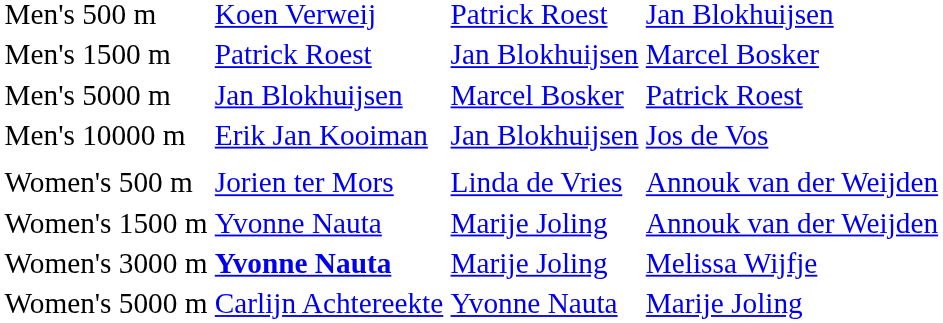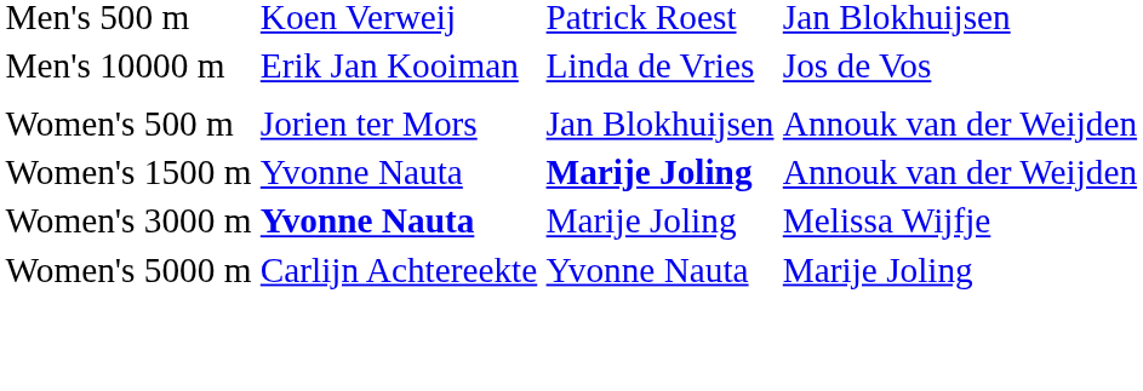- row: Men's 1500 m | Patrick Roest | Jan Blokhuijsen | Marcel Bosker
- row: Men's 5000 m | Jan Blokhuijsen | Marcel Bosker | Patrick Roest
Men's 10000 m | column 3: Jan Blokhuijsen -> Linda de Vries
Women's 500 m | column 3: Linda de Vries -> Jan Blokhuijsen
Women's 1500 m | column 3: normal -> bold
